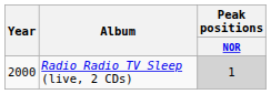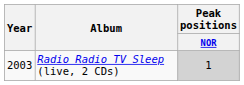Radio Radio TV Sleep (live, 2 CDs) | Year: 2000 -> 2003
